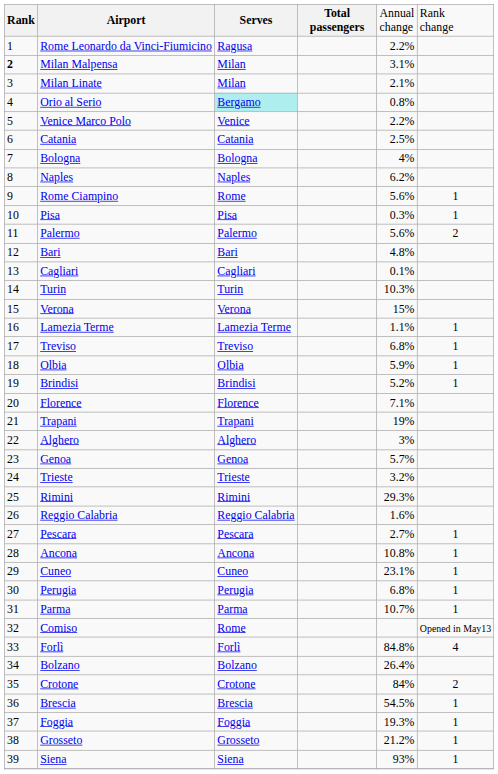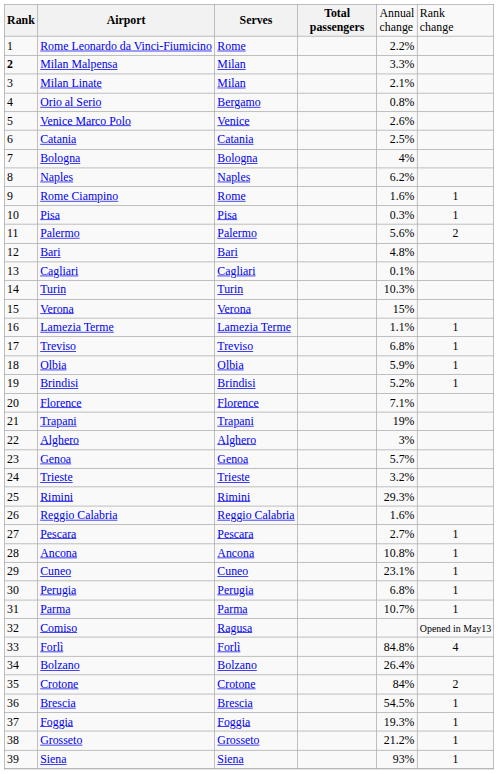Rome Leonardo da Vinci-Fiumicino | column 3: Ragusa -> Rome
Milan Malpensa | column 5: 3.1% -> 3.3%
Orio al Serio | column 3: paleturquoise background -> no background
Venice Marco Polo | column 5: 2.2% -> 2.6%
Rome Ciampino | column 5: 5.6% -> 1.6%
Comiso | column 3: Rome -> Ragusa
